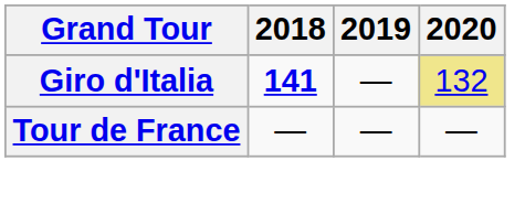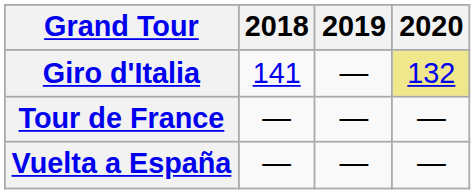Giro d'Italia | 2018: bold -> normal
+ row: Vuelta a España | — | — | —
